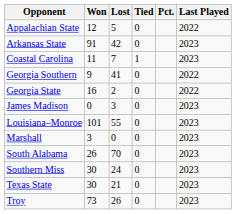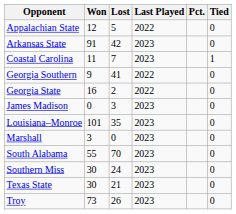columns swapped: Tied <-> Last Played
Louisiana–Monroe | Lost: 55 -> 35
South Alabama | Won: 26 -> 55
